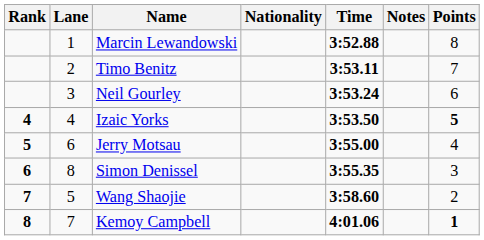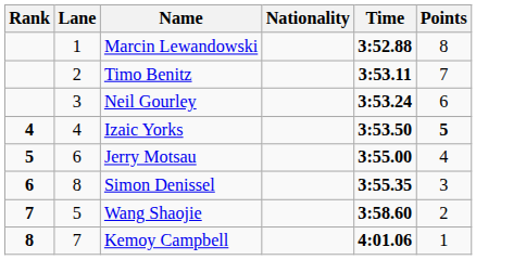- column: Notes
Kemoy Campbell | Points: bold -> normal
